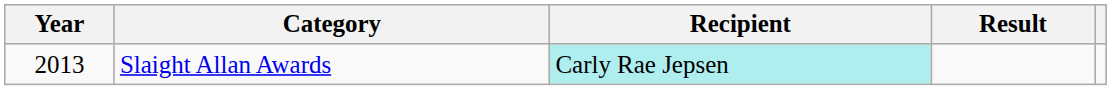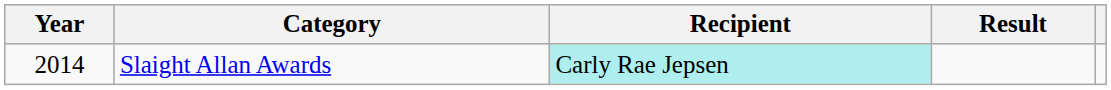Slaight Allan Awards | Year: 2013 -> 2014
